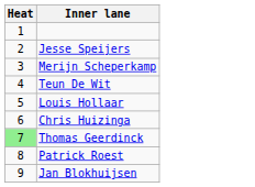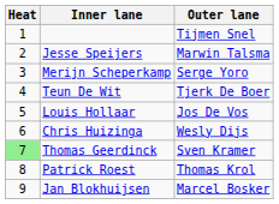+ column: Outer lane | Tijmen Snel | Marwin Talsma | Serge Yoro | Tjerk De Boer | Jos De Vos | Wesly Dijs | Sven Kramer | Thomas Krol | Marcel Bosker
